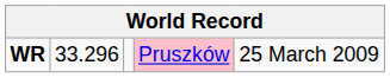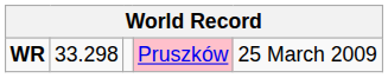WR | column 2: 33.296 -> 33.298
